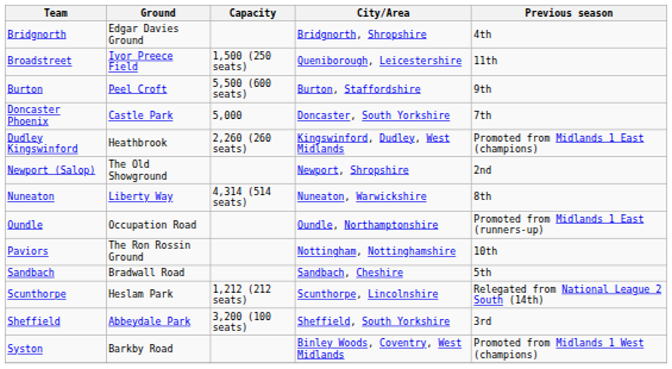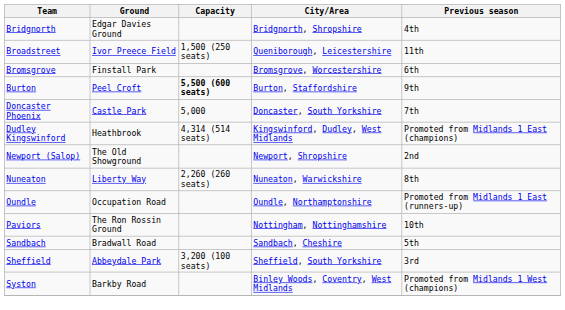+ row: Bromsgrove | Finstall Park | Bromsgrove, Worcestershire | 6th
Burton | Capacity: normal -> bold
Dudley Kingswinford | Capacity: 2,260 (260 seats) -> 4,314 (514 seats)
Nuneaton | Capacity: 4,314 (514 seats) -> 2,260 (260 seats)
- row: Scunthorpe | Heslam Park | 1,212 (212 seats) | Scunthorpe, Lincolnshire | Relegated from National League 2 South (14th)
